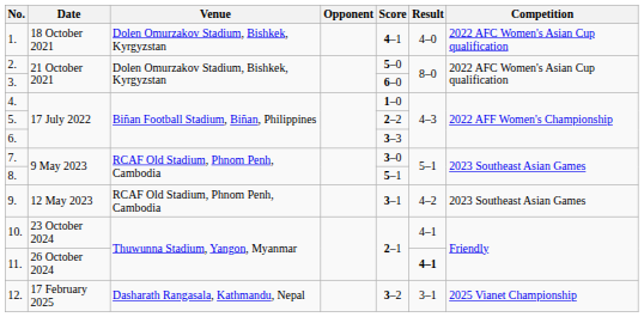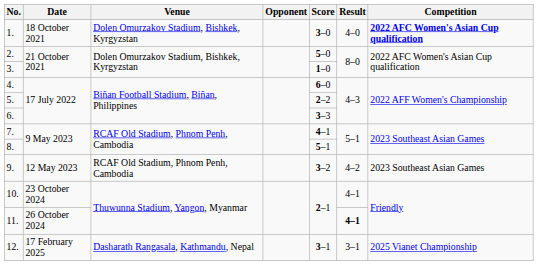1. | Score: 4–1 -> 3–0
1. | Competition: normal -> bold
3. | Score: 6–0 -> 1–0
4. | Score: 1–0 -> 6–0
7. | Score: 3–0 -> 4–1
9. | Score: 3–1 -> 3–2
12. | Score: 3–2 -> 3–1
